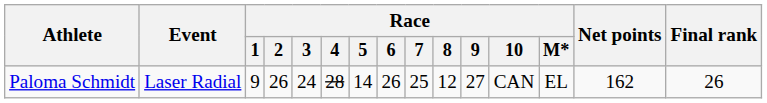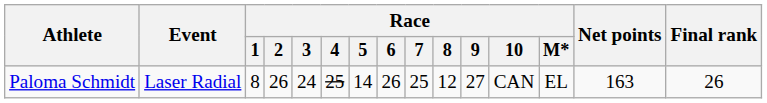Paloma Schmidt | Race / 1: 9 -> 8
Paloma Schmidt | Race / 4: 28 -> 25
Paloma Schmidt | Net points: 162 -> 163
